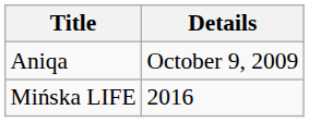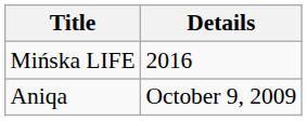rows swapped: Aniqa <-> Mińska LIFE
